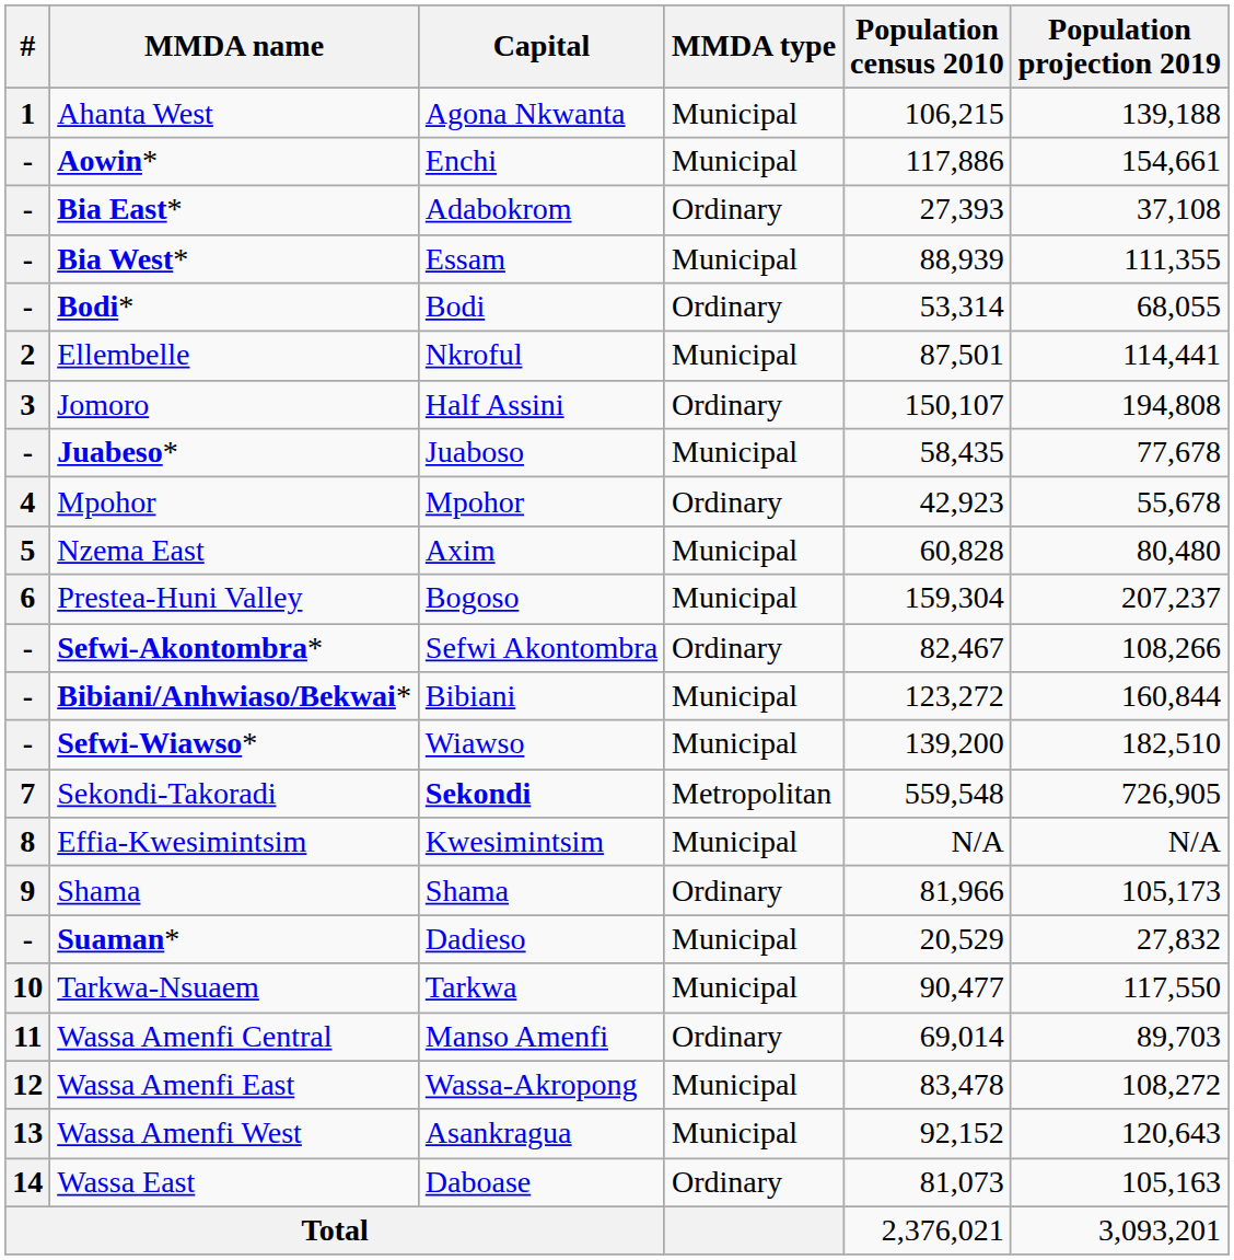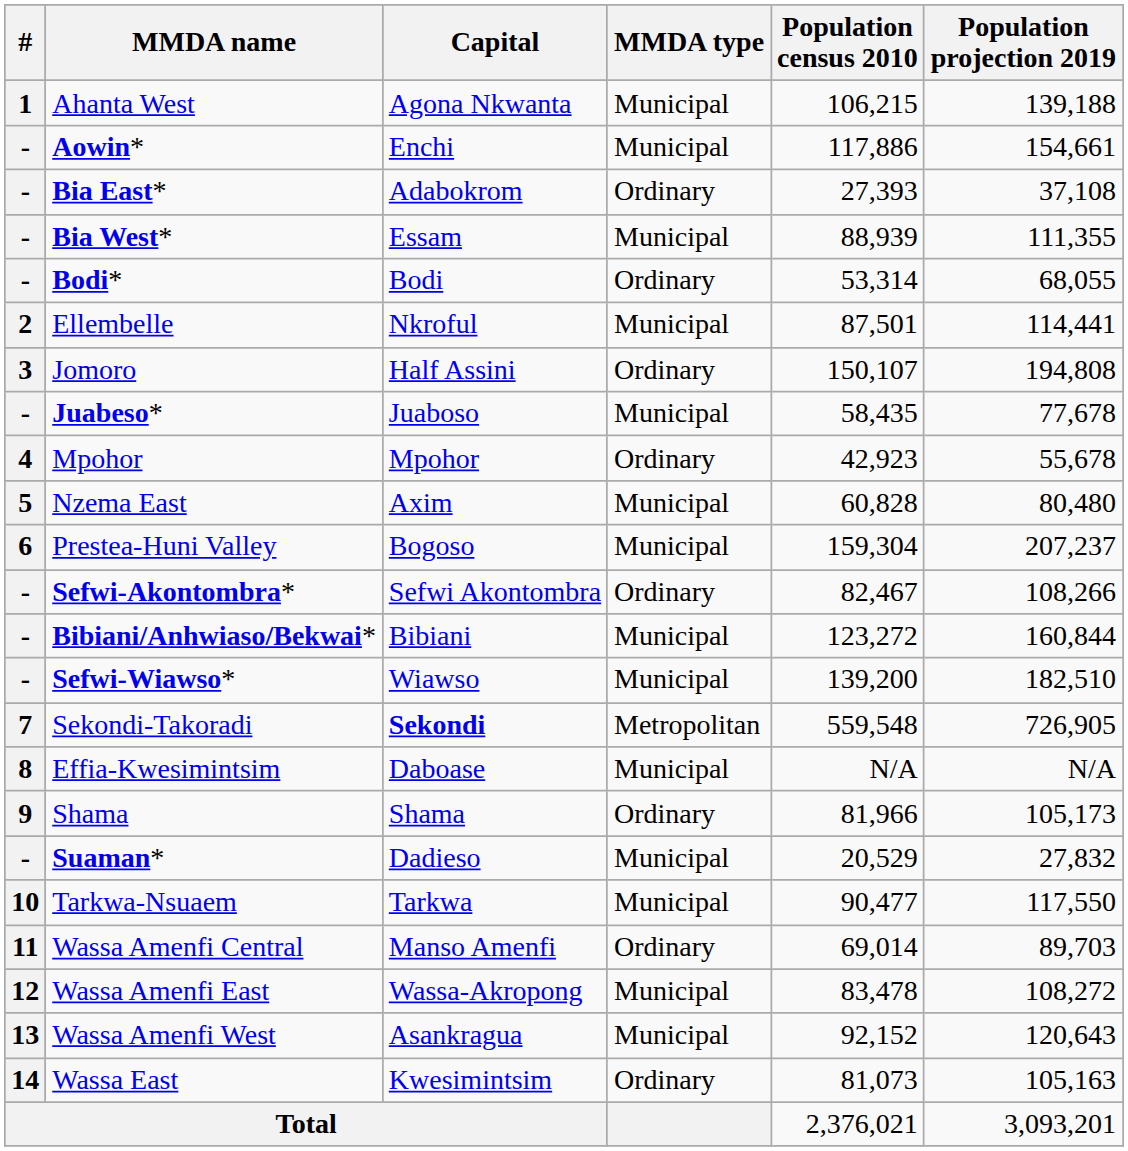Effia-Kwesimintsim | Capital: Kwesimintsim -> Daboase
Wassa East | Capital: Daboase -> Kwesimintsim
